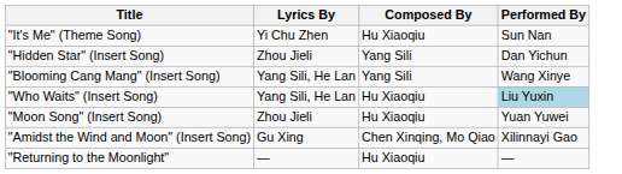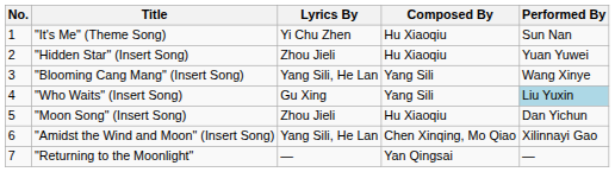+ column: No. | 1 | 2 | 3 | 4 | 5 | 6 | 7
"Hidden Star" (Insert Song) | Composed By: Yang Sili -> Hu Xiaoqiu
"Hidden Star" (Insert Song) | Performed By: Dan Yichun -> Yuan Yuwei
"Who Waits" (Insert Song) | Lyrics By: Yang Sili, He Lan -> Gu Xing
"Who Waits" (Insert Song) | Composed By: Hu Xiaoqiu -> Yang Sili
"Moon Song" (Insert Song) | Performed By: Yuan Yuwei -> Dan Yichun
"Amidst the Wind and Moon" (Insert Song) | Lyrics By: Gu Xing -> Yang Sili, He Lan
"Returning to the Moonlight" | Composed By: Hu Xiaoqiu -> Yan Qingsai
